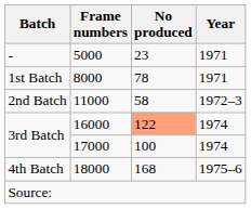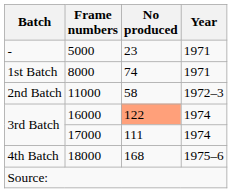8000 | No produced: 78 -> 74
17000 | No produced: 100 -> 111
